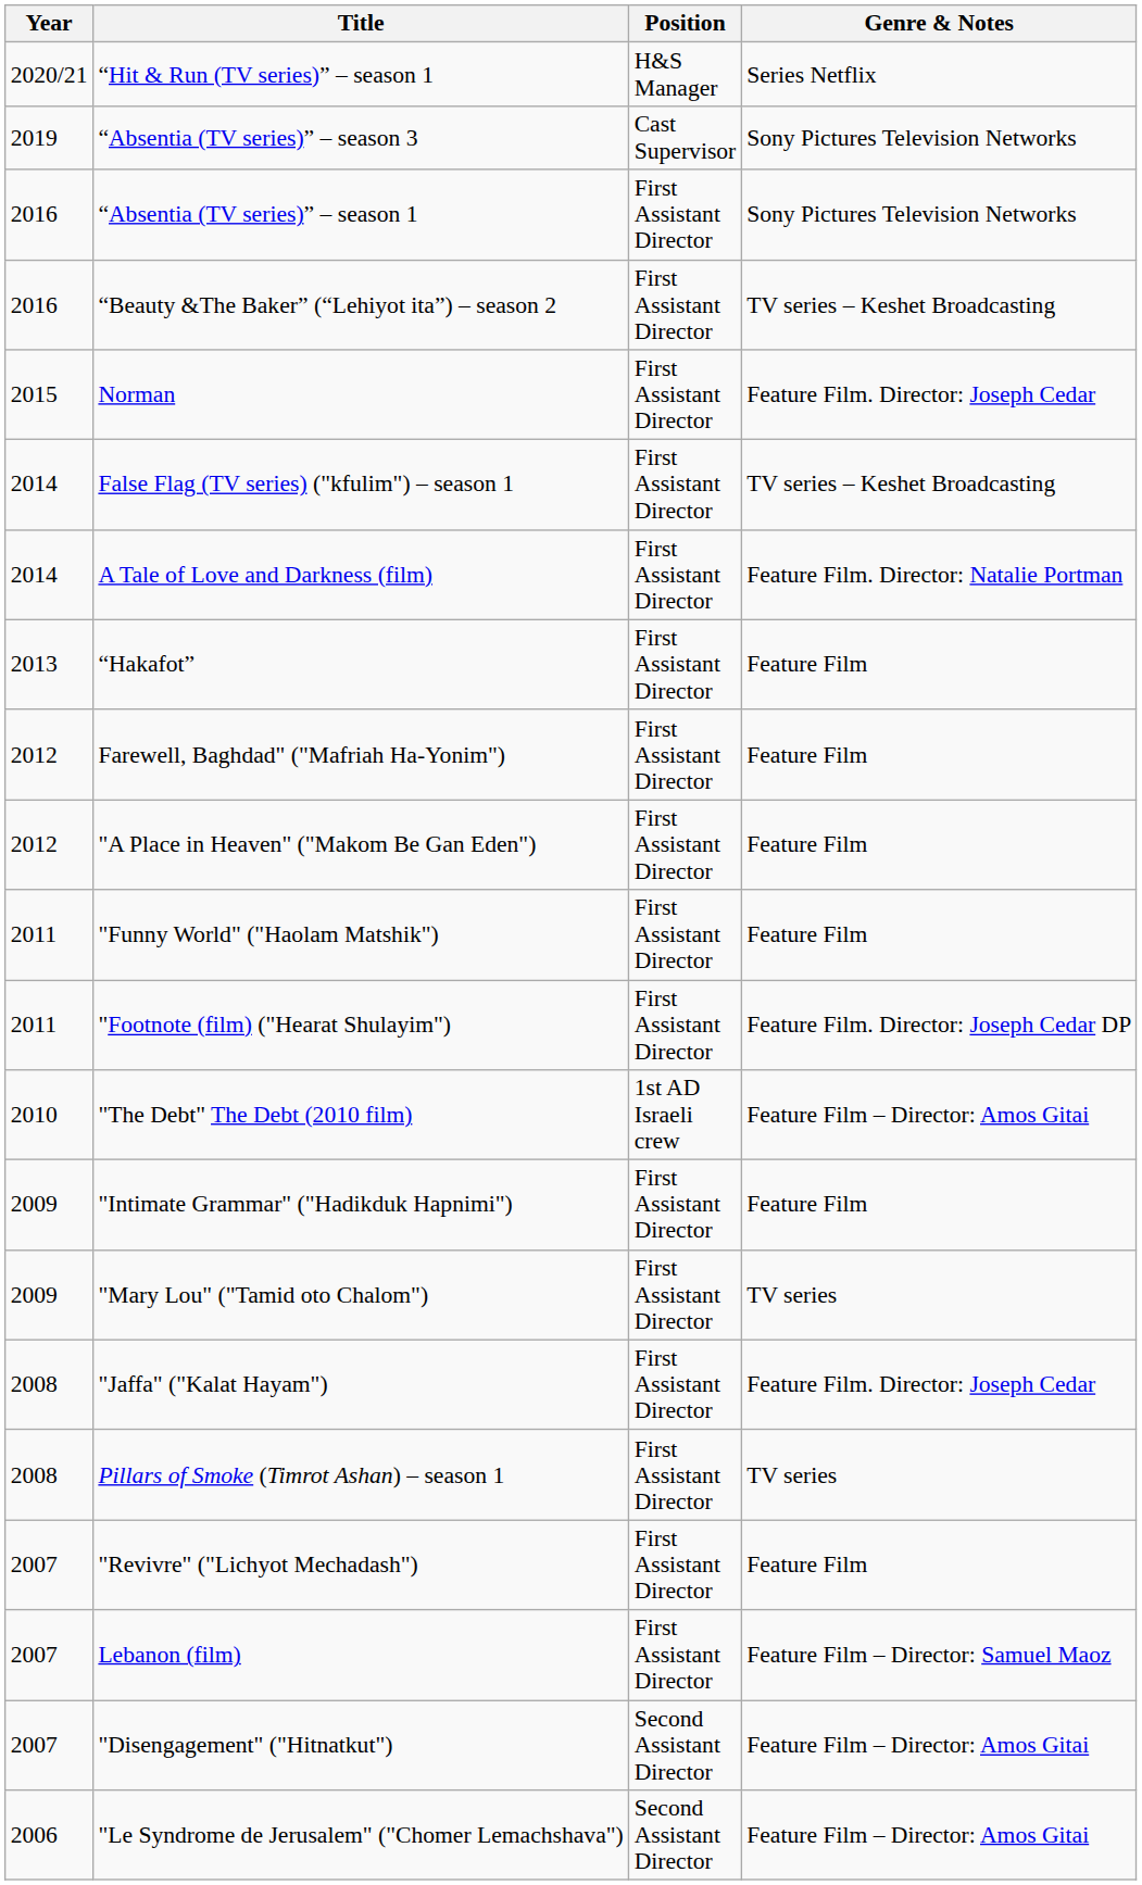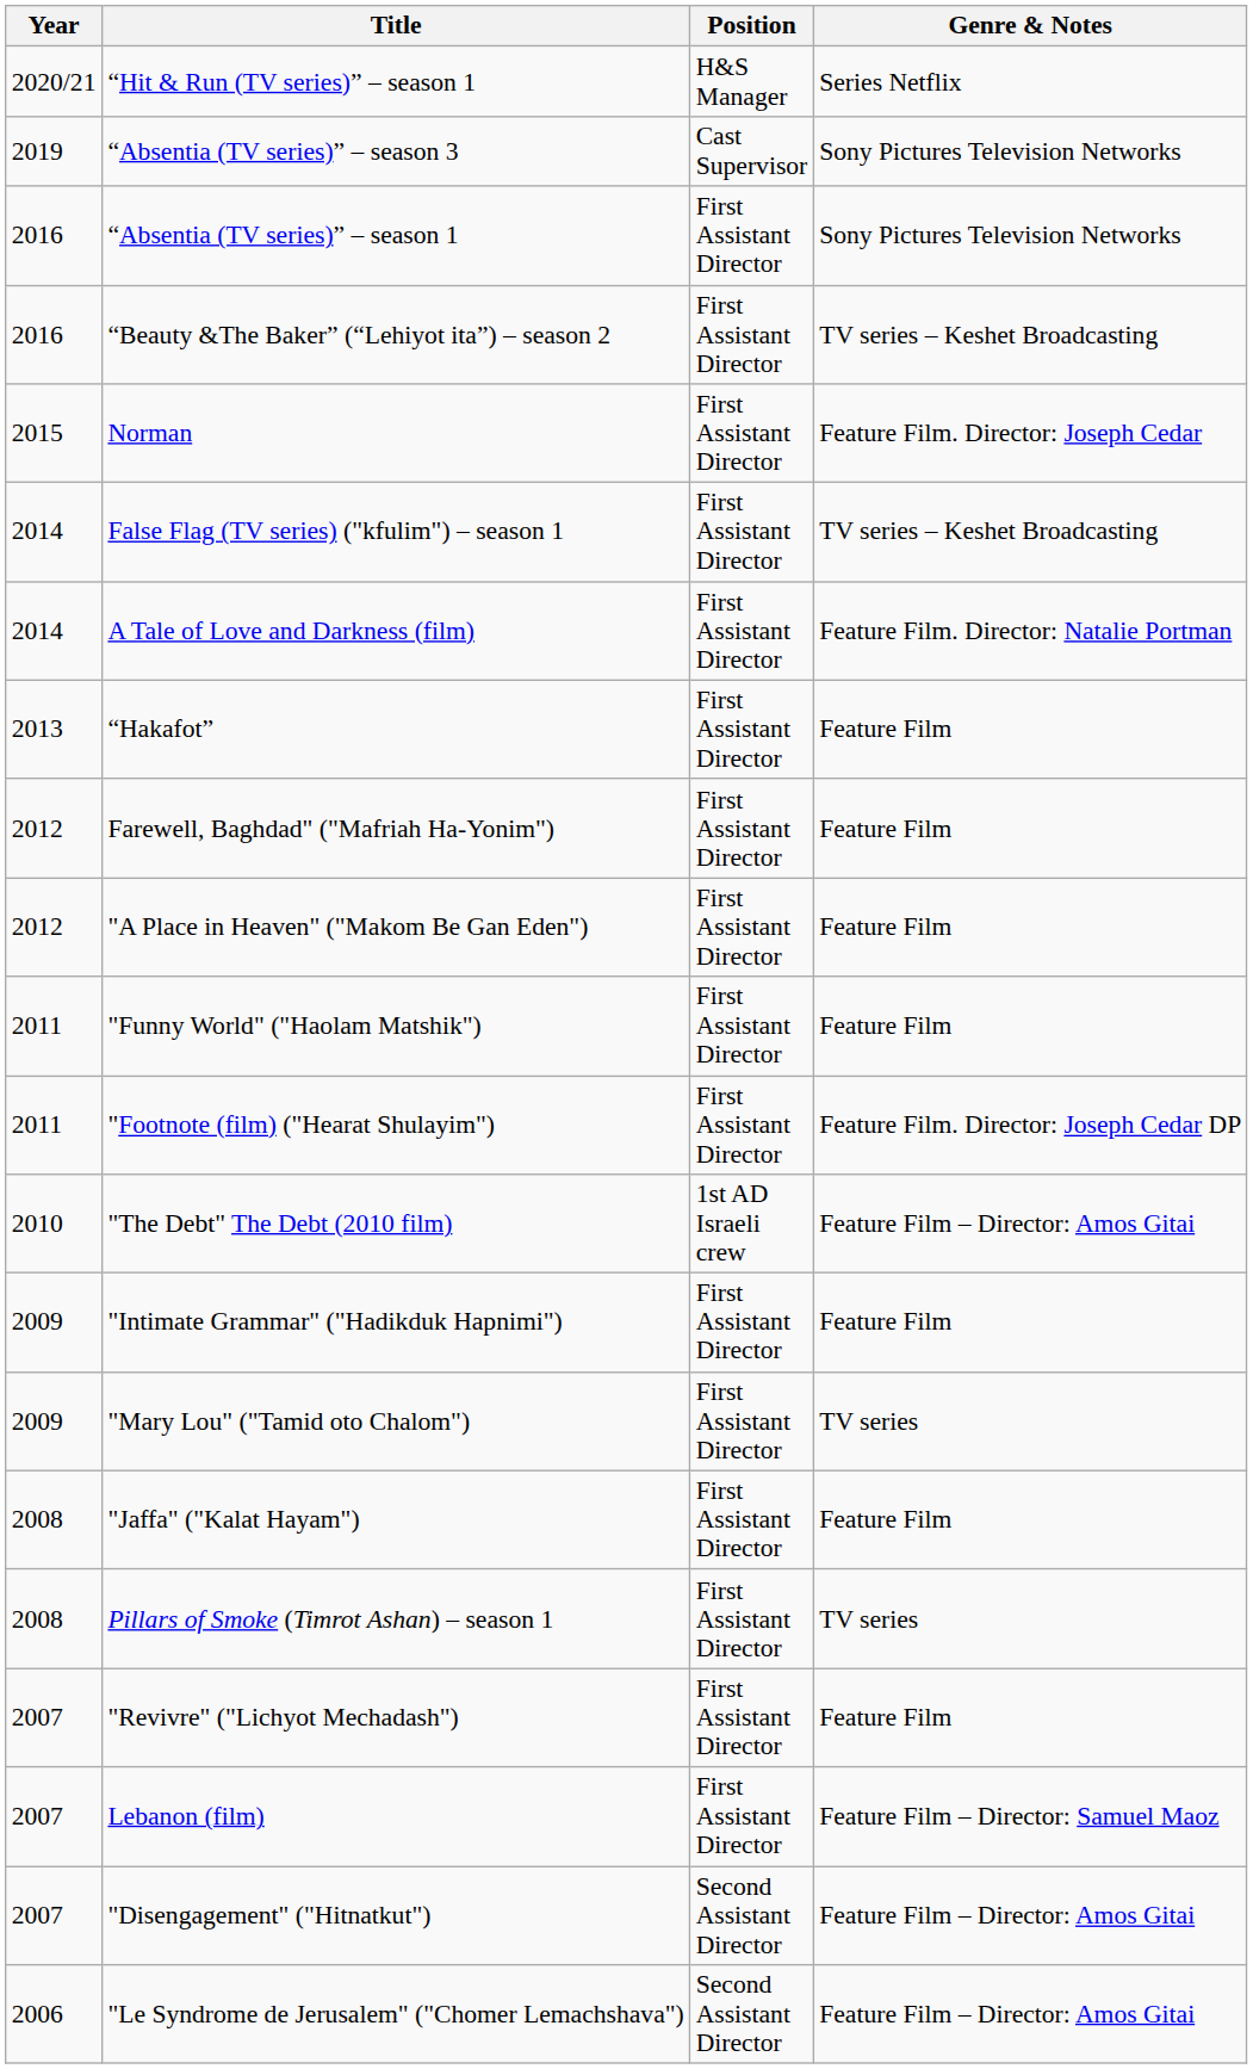"Jaffa" ("Kalat Hayam") | Genre & Notes: Feature Film. Director: Joseph Cedar -> Feature Film
